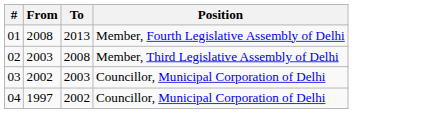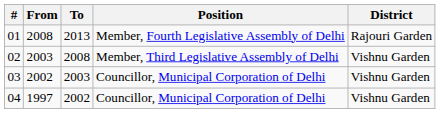+ column: District | Rajouri Garden | Vishnu Garden | Vishnu Garden | Vishnu Garden
